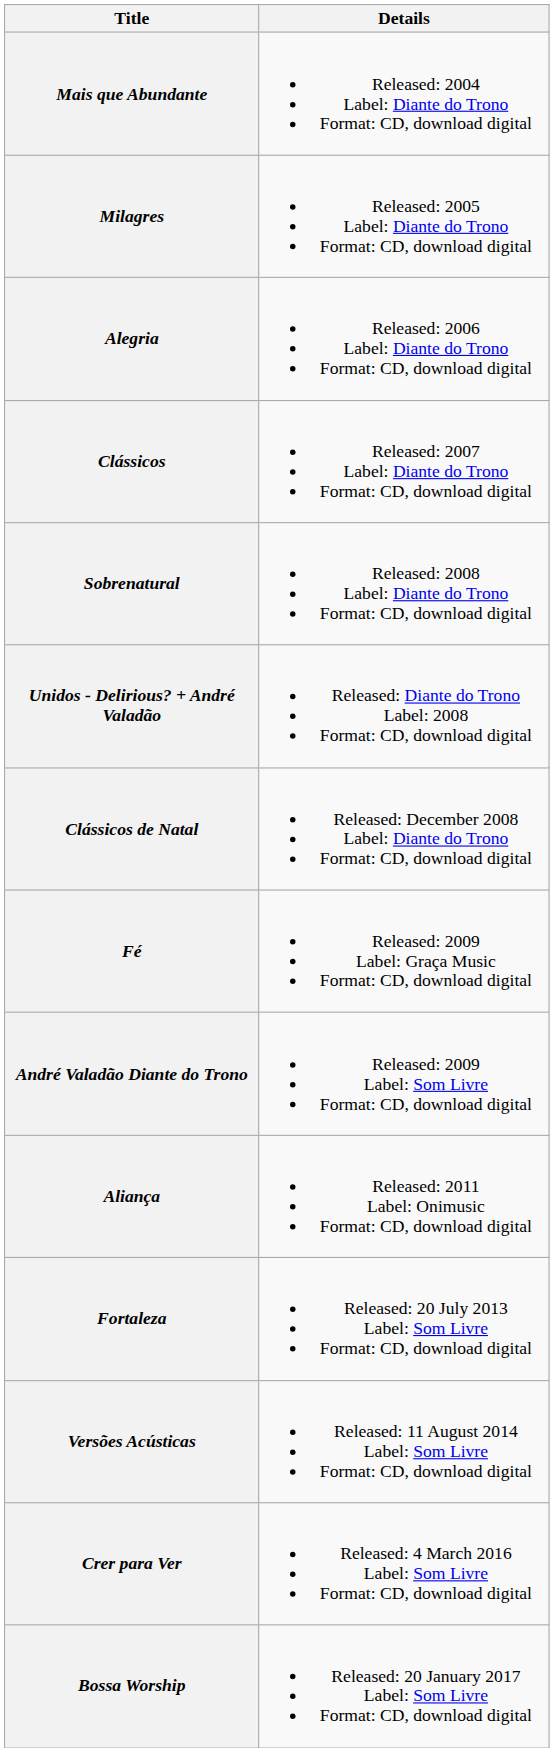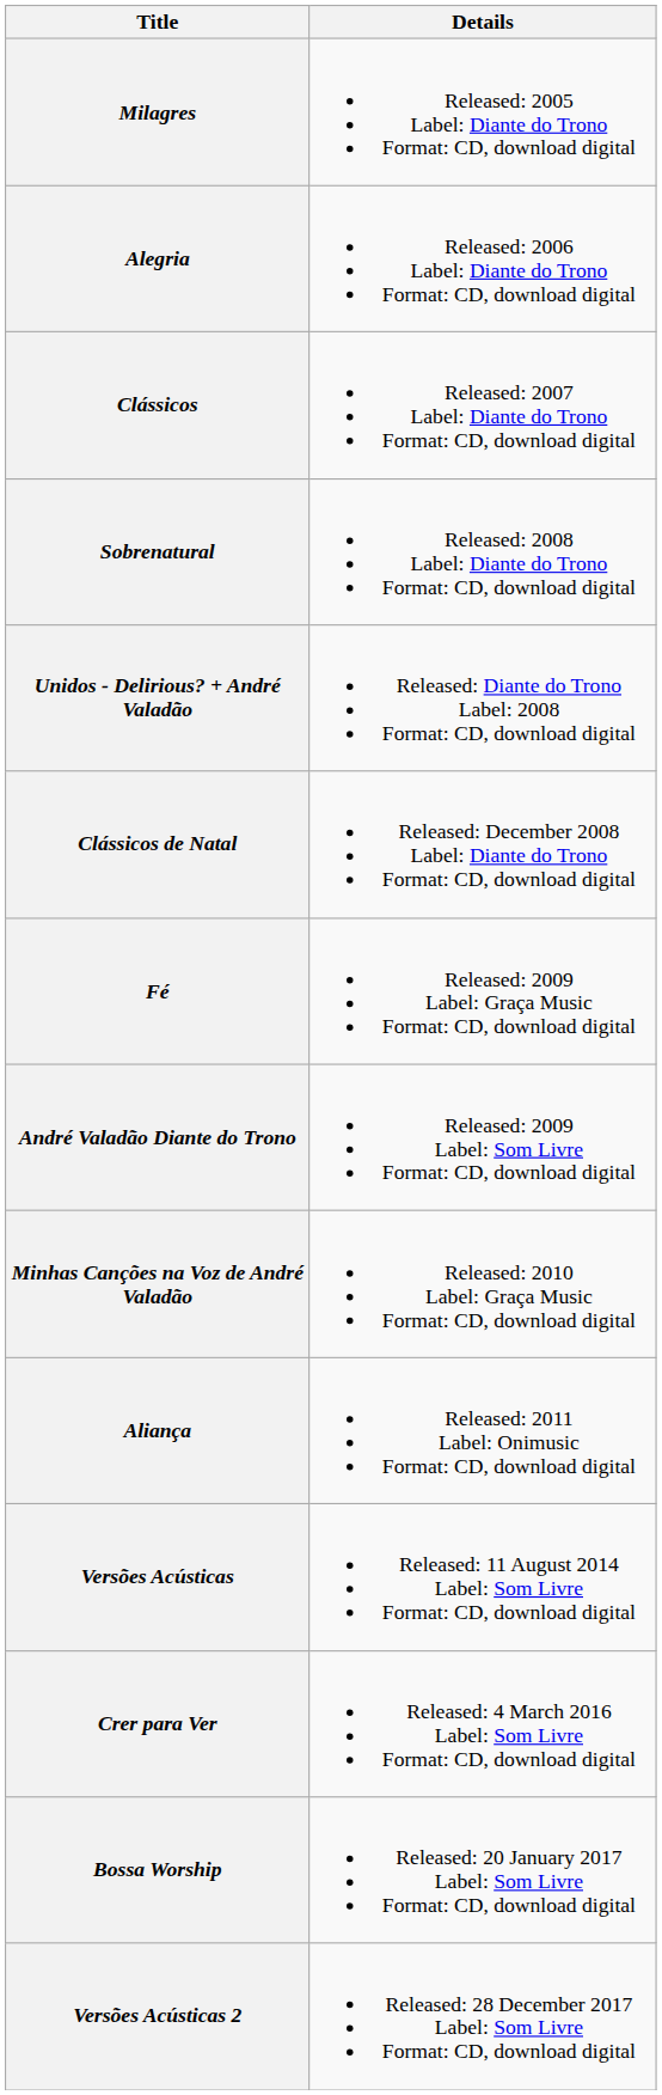- row: Mais que Abundante | Released: 2004 Label: Diante do Trono Format: CD, download digital
+ row: Minhas Canções na Voz de André Valadão | Released: 2010 Label: Graça Music Format: CD, download digital
- row: Fortaleza | Released: 20 July 2013 Label: Som Livre Format: CD, download digital
+ row: Versões Acústicas 2 | Released: 28 December 2017 Label: Som Livre Format: CD, download digital
